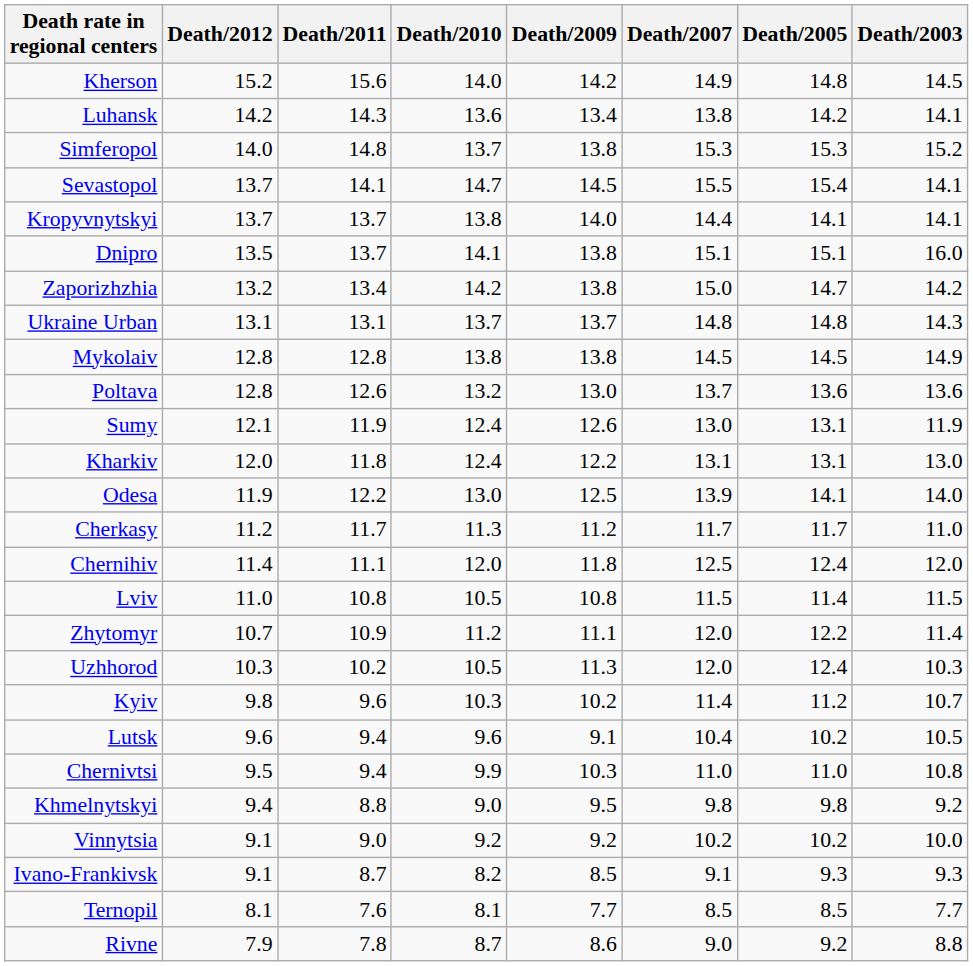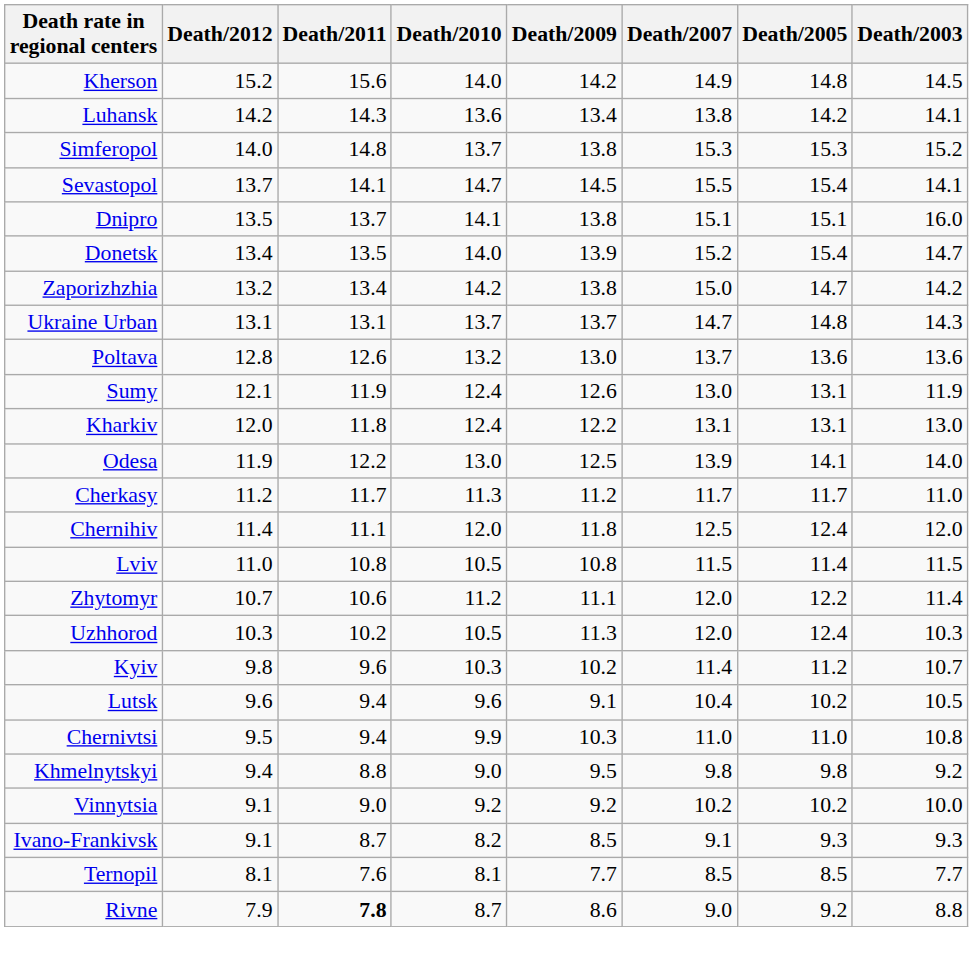- row: Kropyvnytskyi | 13.7 | 13.7 | 13.8 | 14.0 | 14.4 | 14.1 | 14.1
+ row: Donetsk | 13.4 | 13.5 | 14.0 | 13.9 | 15.2 | 15.4 | 14.7
Ukraine Urban | Death/2007: 14.8 -> 14.7
- row: Mykolaiv | 12.8 | 12.8 | 13.8 | 13.8 | 14.5 | 14.5 | 14.9
Zhytomyr | Death/2011: 10.9 -> 10.6
Rivne | Death/2011: normal -> bold
